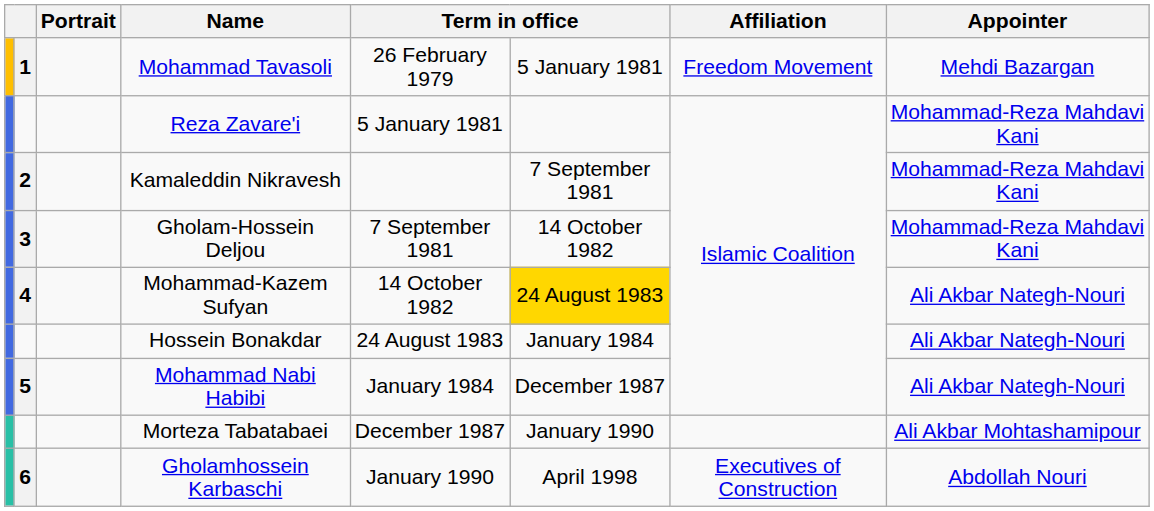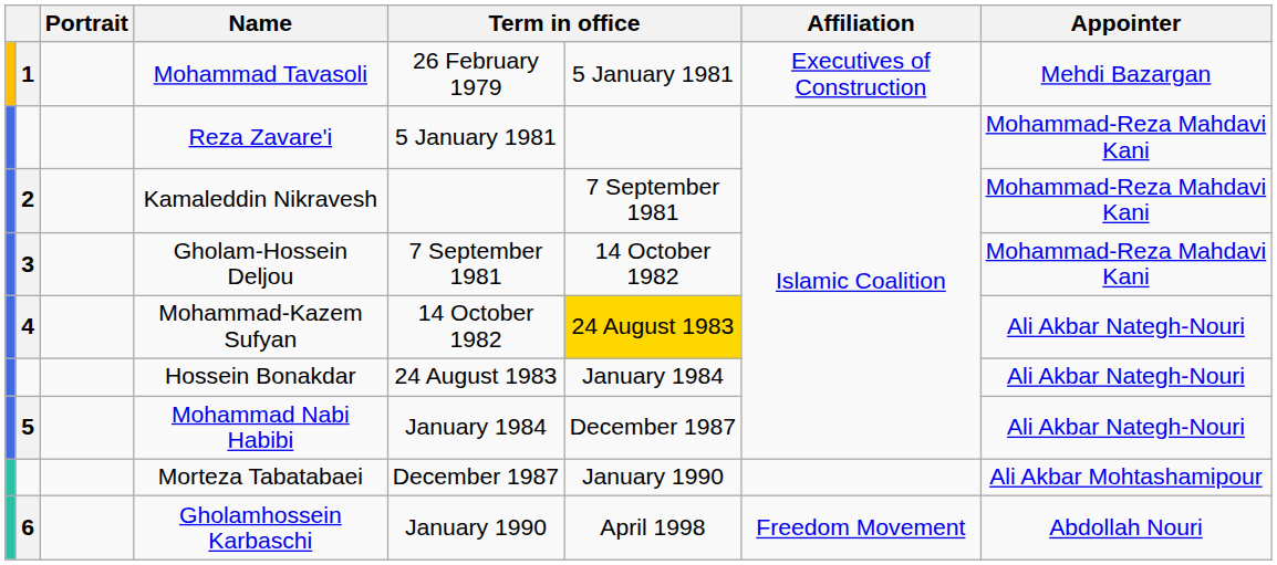Mohammad Tavasoli | Affiliation: Freedom Movement -> Executives of Construction
Gholamhossein Karbaschi | Affiliation: Executives of Construction -> Freedom Movement
